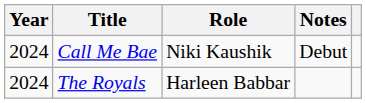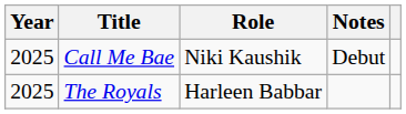Call Me Bae | Year: 2024 -> 2025
The Royals | Year: 2024 -> 2025
